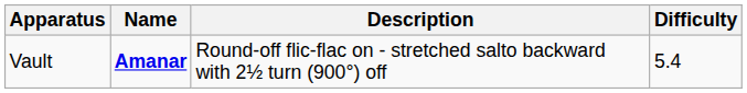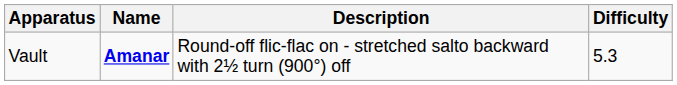Vault | Difficulty: 5.4 -> 5.3
